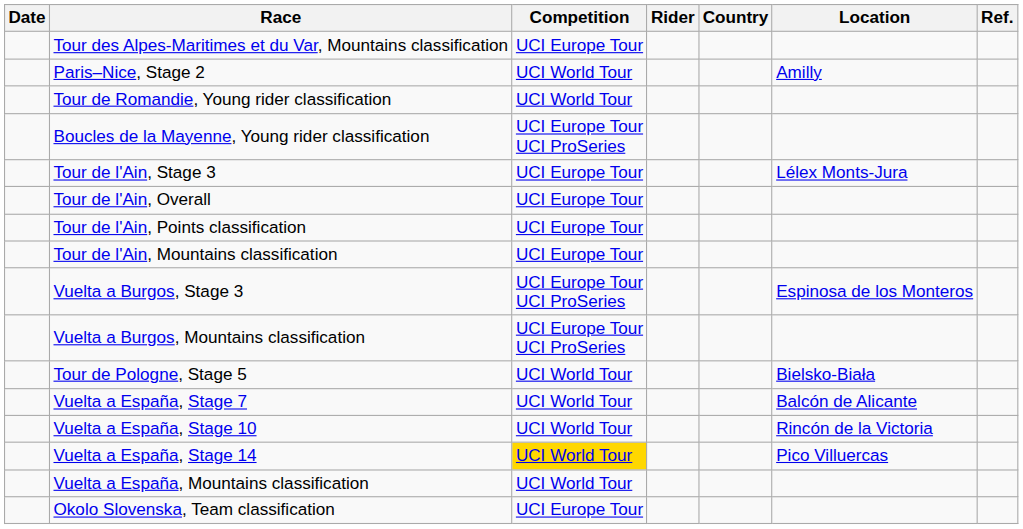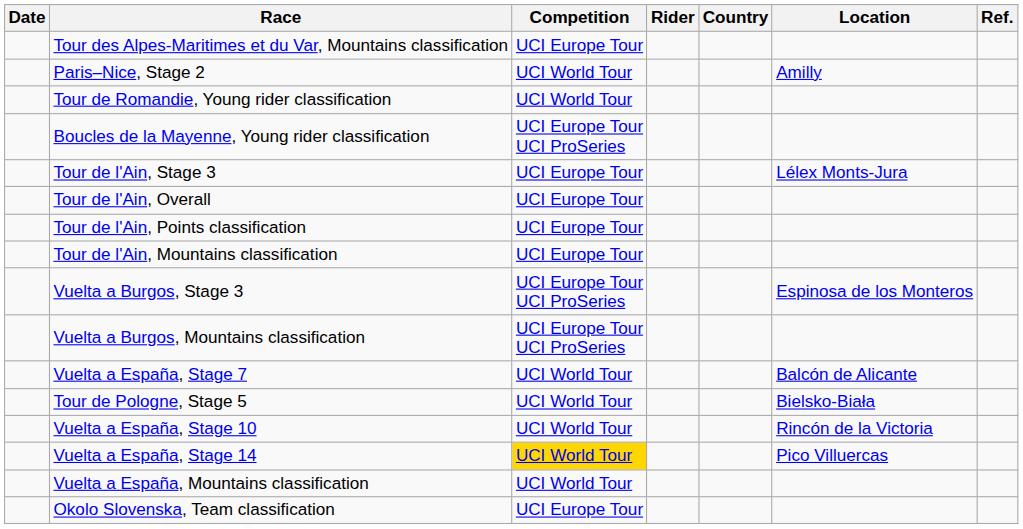rows swapped: Tour de Pologne, Stage 5 <-> Vuelta a España, Stage 7
